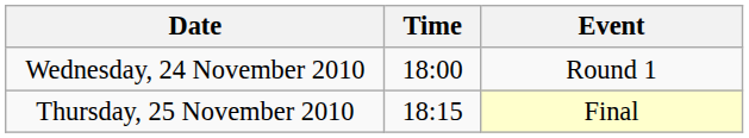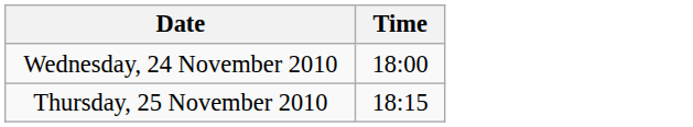- column: Event | Round 1 | Final
